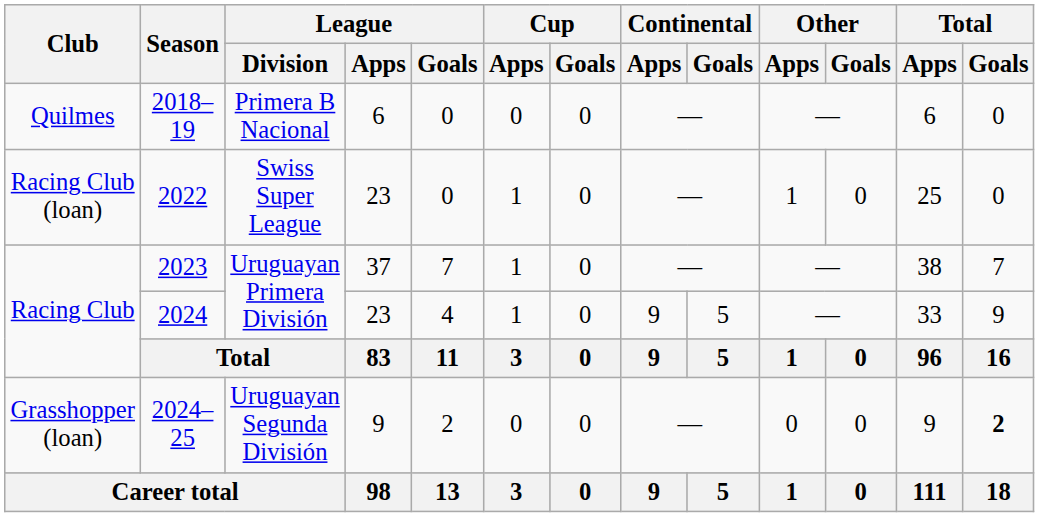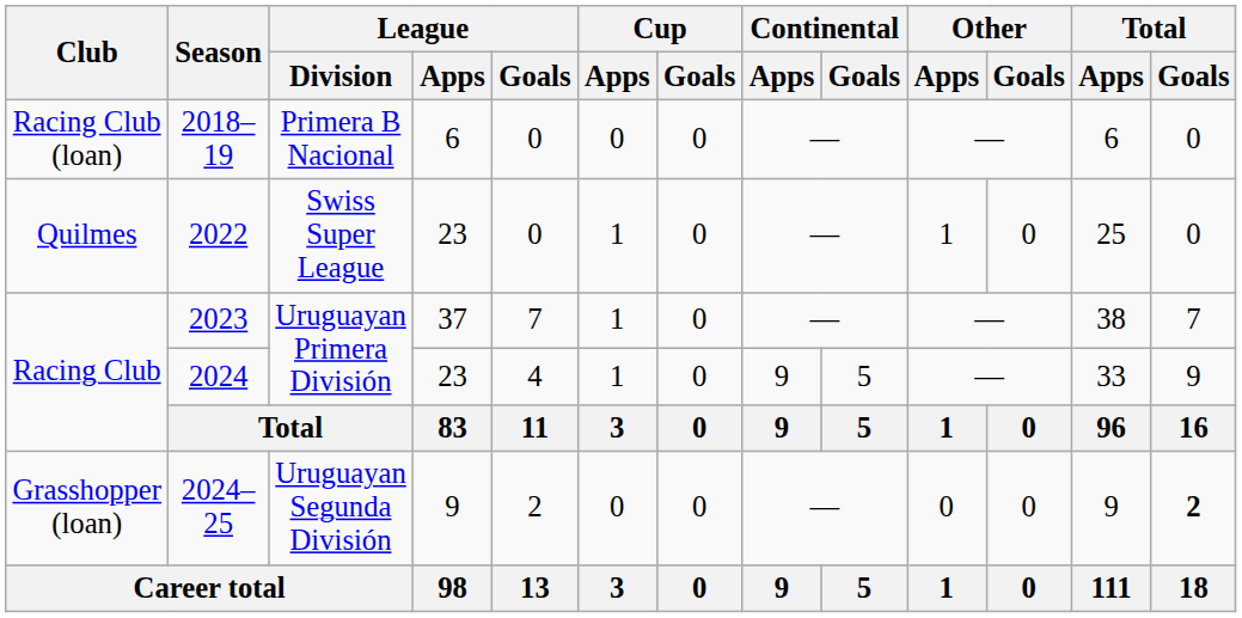2018–19 | Club: Quilmes -> Racing Club (loan)
2022 | Club: Racing Club (loan) -> Quilmes
